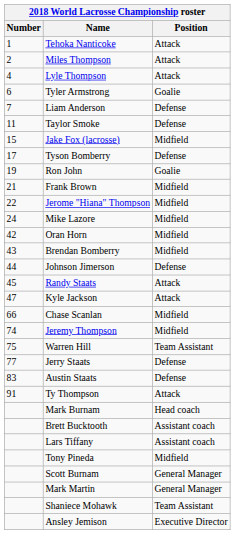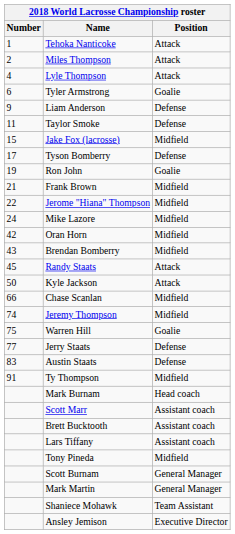Liam Anderson | Number: 7 -> 9
- row: 44 | Johnson Jimerson | Defense
Kyle Jackson | Number: 47 -> 50
Warren Hill | Position: Team Assistant -> Goalie
Ty Thompson | Position: Attack -> Midfield
+ row: Scott Marr | Assistant coach
